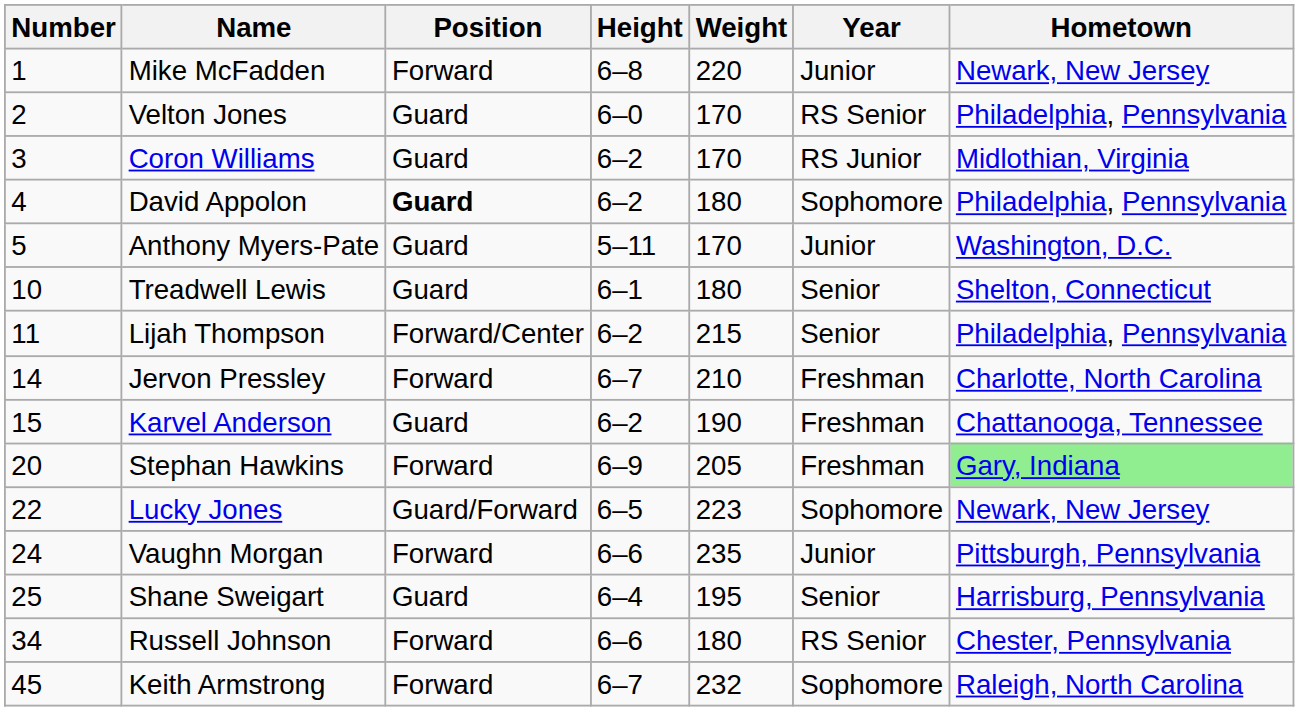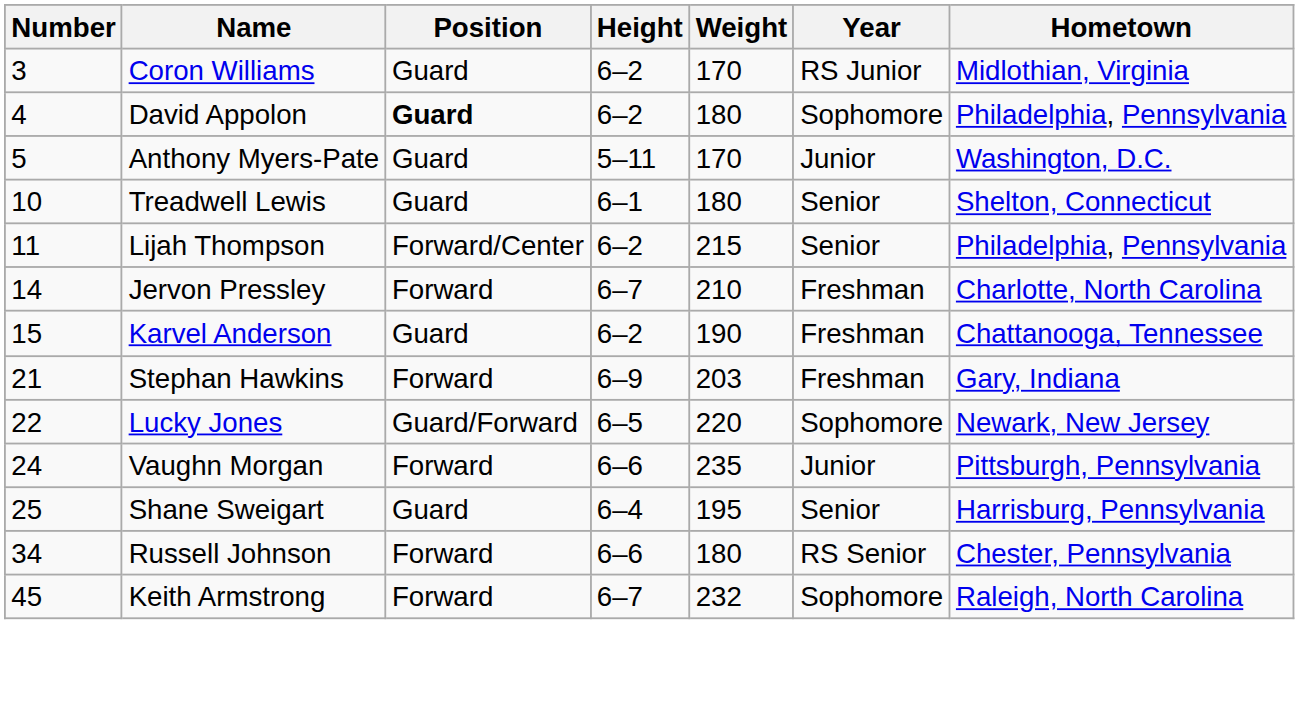- row: 1 | Mike McFadden | Forward | 6–8 | 220 | Junior | Newark, New Jersey
- row: 2 | Velton Jones | Guard | 6–0 | 170 | RS Senior | Philadelphia, Pennsylvania
Stephan Hawkins | Number: 20 -> 21
Stephan Hawkins | Weight: 205 -> 203
Stephan Hawkins | Hometown: lightgreen background -> no background
Lucky Jones | Weight: 223 -> 220
